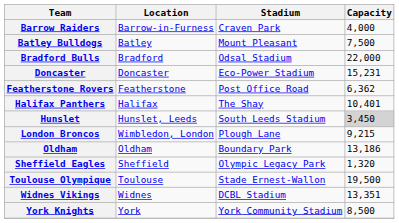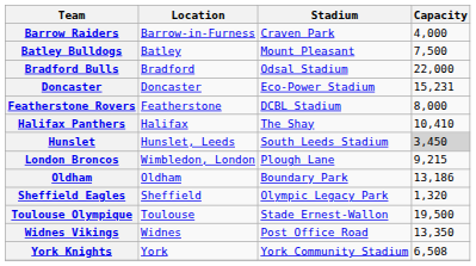Featherstone Rovers | Stadium: Post Office Road -> DCBL Stadium
Featherstone Rovers | Capacity: 6,362 -> 8,000
Halifax Panthers | Capacity: 10,401 -> 10,410
Widnes Vikings | Stadium: DCBL Stadium -> Post Office Road
Widnes Vikings | Capacity: 13,351 -> 13,350
York Knights | Capacity: 8,500 -> 6,508
